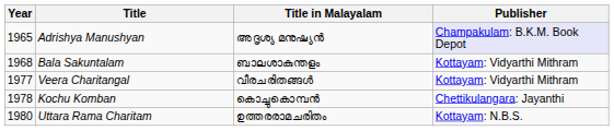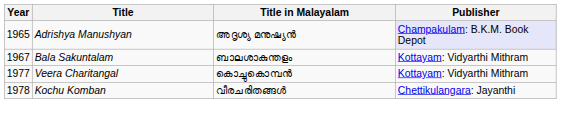Bala Sakuntalam | Year: 1968 -> 1967
Veera Charitangal | Title in Malayalam: വീരചരിതങ്ങൾ -> കൊച്ചുകൊമ്പൻ
Kochu Komban | Title in Malayalam: കൊച്ചുകൊമ്പൻ -> വീരചരിതങ്ങൾ
- row: 1980 | Uttara Rama Charitam | ഉത്തരരാമചരിതം | Kottayam: N.B.S.
